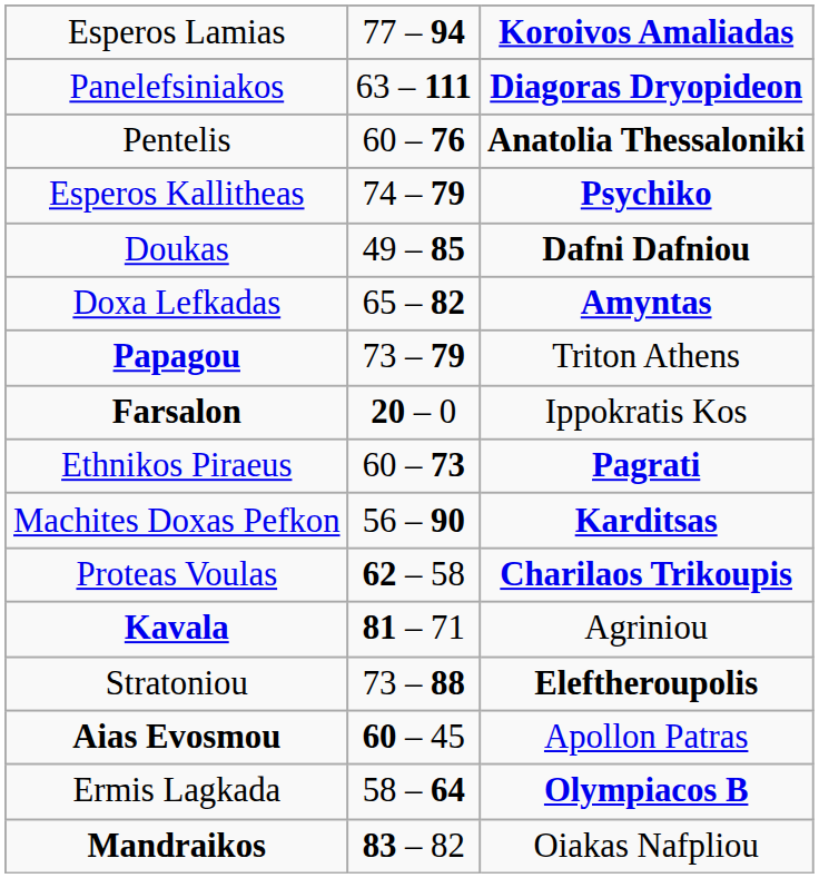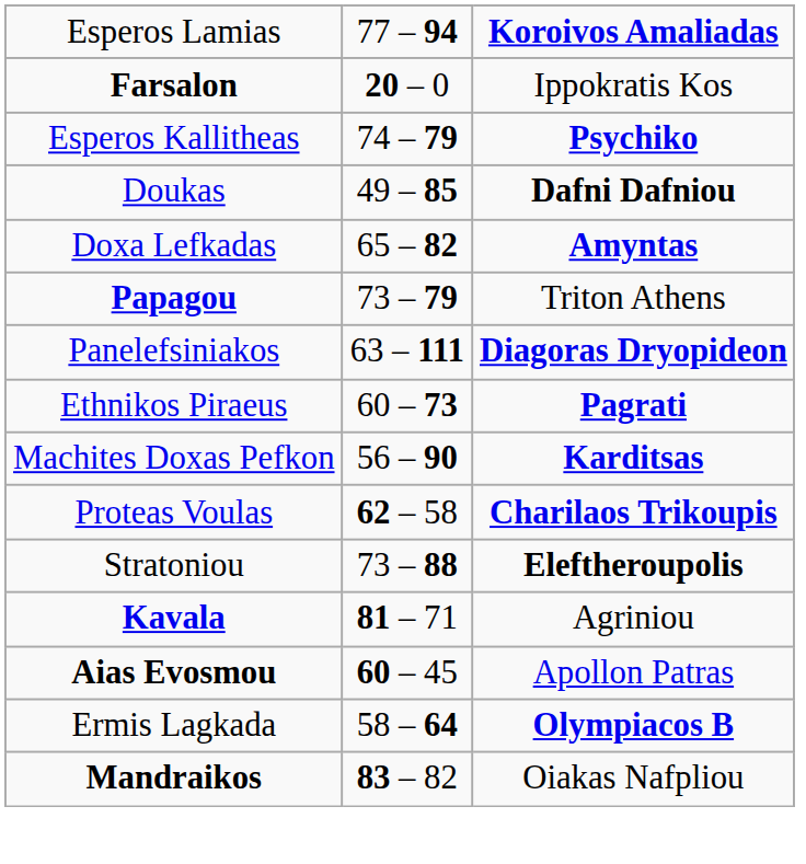rows swapped: Panelefsiniakos <-> Farsalon
- row: Pentelis | 60 – 76 | Anatolia Thessaloniki
rows swapped: Kavala <-> Stratoniou
